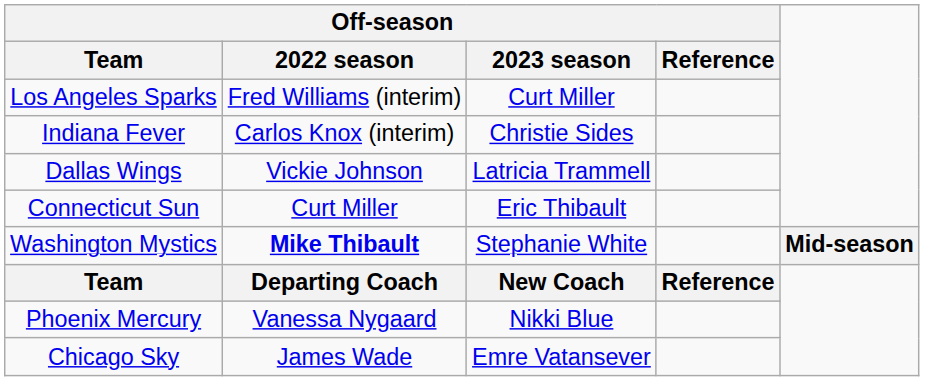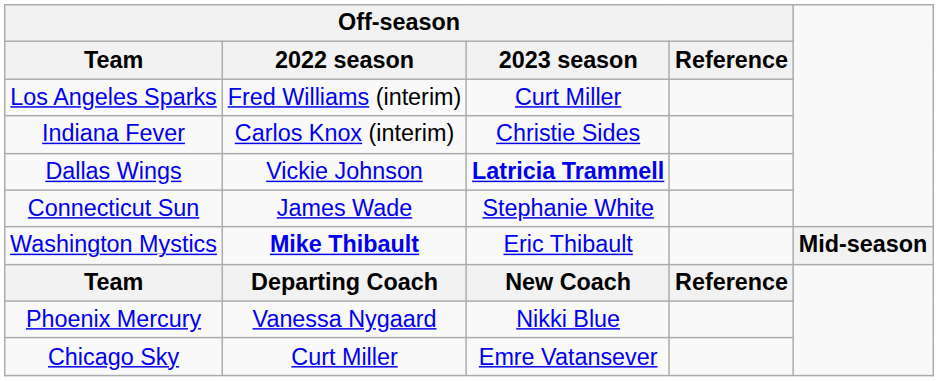Dallas Wings | Off-season / 2023 season: normal -> bold
Connecticut Sun | Off-season / 2022 season: Curt Miller -> James Wade
Connecticut Sun | Off-season / 2023 season: Eric Thibault -> Stephanie White
Washington Mystics | Off-season / 2023 season: Stephanie White -> Eric Thibault
Chicago Sky | Off-season / 2022 season: James Wade -> Curt Miller
